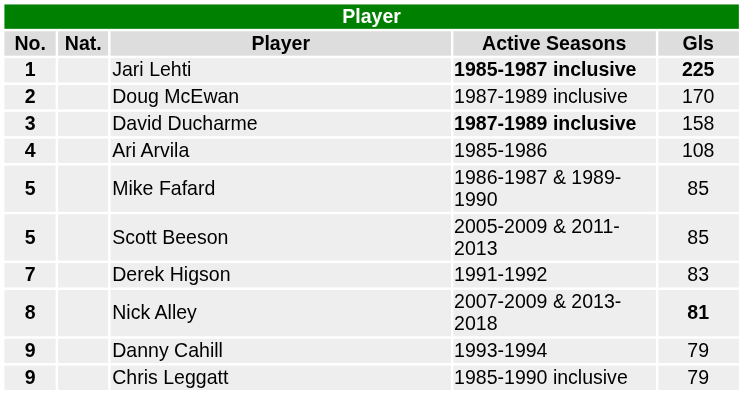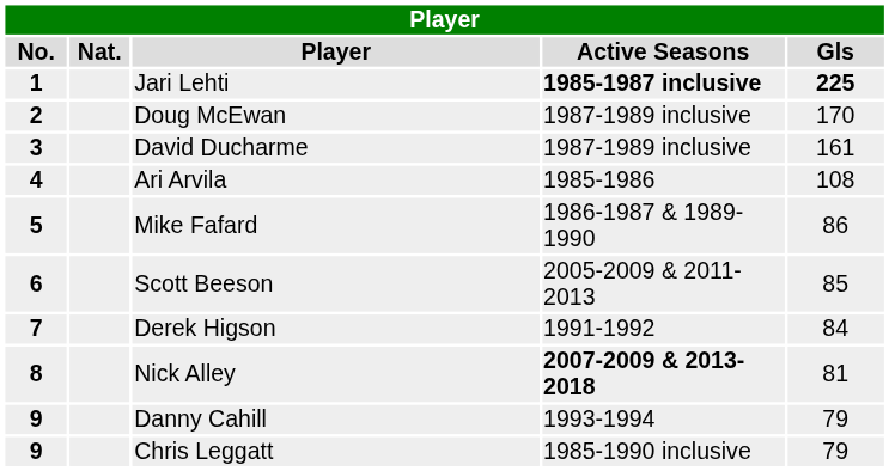David Ducharme | Active Seasons: bold -> normal
David Ducharme | Gls: 158 -> 161
Mike Fafard | Gls: 85 -> 86
Scott Beeson | No.: 5 -> 6
Derek Higson | Gls: 83 -> 84
Nick Alley | Active Seasons: normal -> bold
Nick Alley | Gls: bold -> normal
